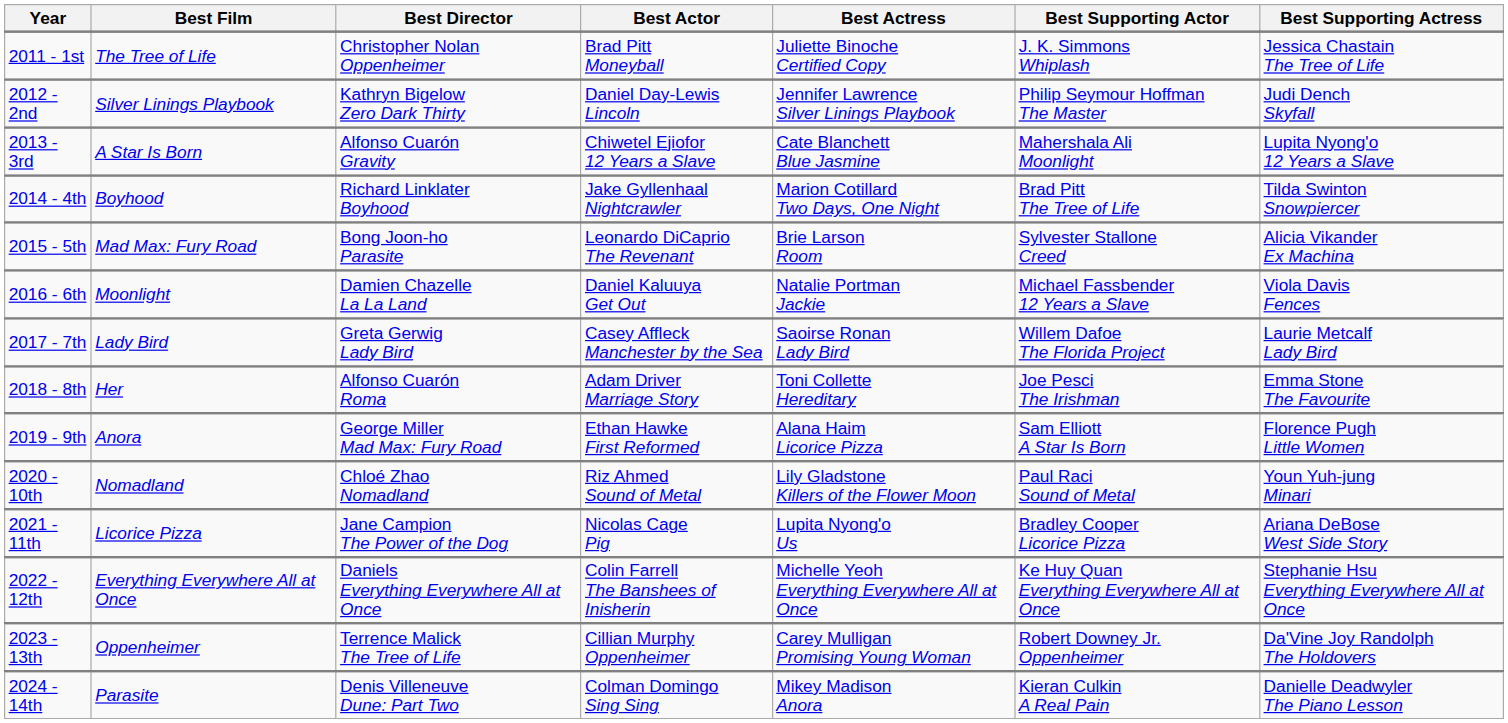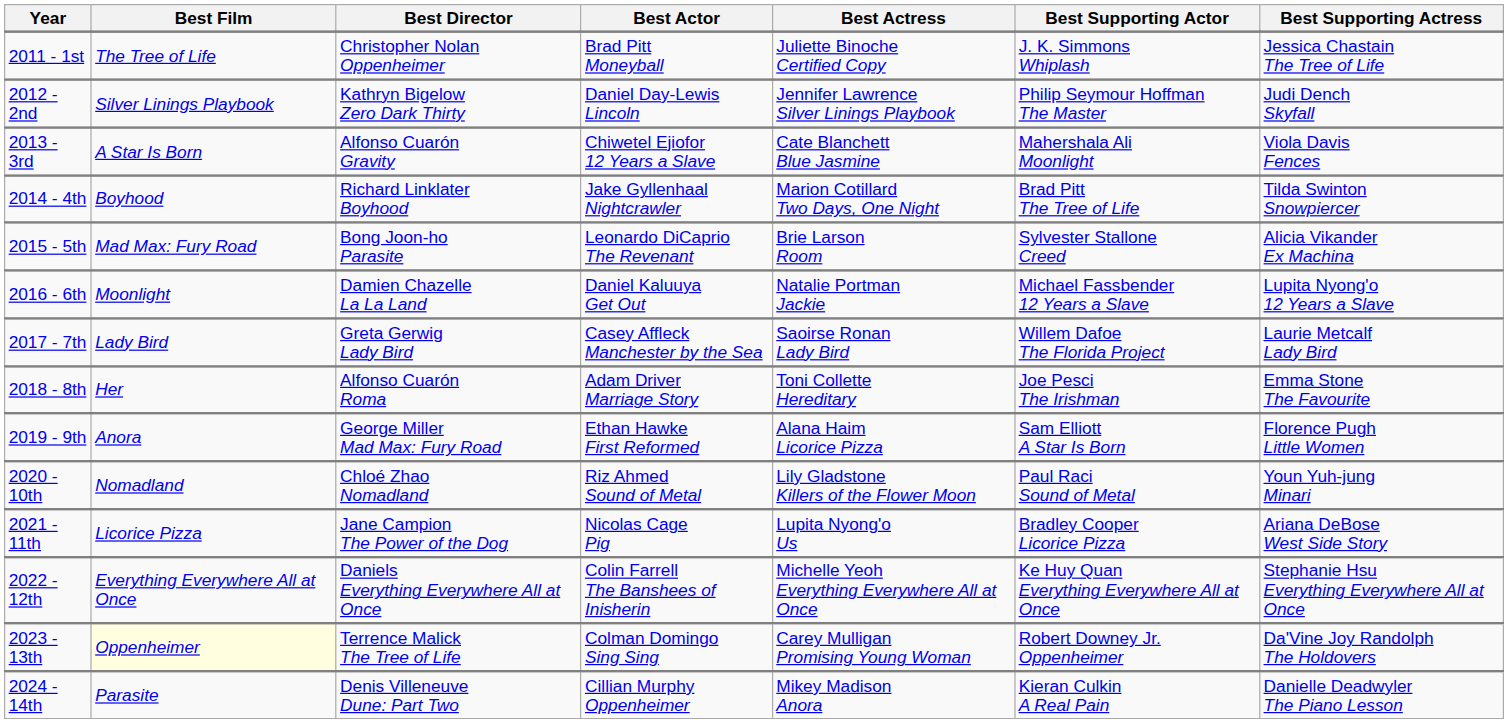2013 - 3rd | Best Supporting Actress: Lupita Nyong'o 12 Years a Slave -> Viola Davis Fences
2016 - 6th | Best Supporting Actress: Viola Davis Fences -> Lupita Nyong'o 12 Years a Slave
2023 - 13th | Best Film: no background -> lightyellow background
2023 - 13th | Best Actor: Cillian Murphy Oppenheimer -> Colman Domingo Sing Sing
2024 - 14th | Best Actor: Colman Domingo Sing Sing -> Cillian Murphy Oppenheimer
